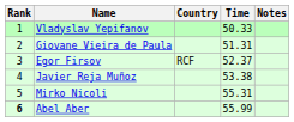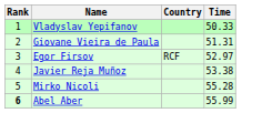- column: Notes
Egor Firsov | Time: 52.37 -> 52.97
Mirko Nicoli | Time: 55.31 -> 55.28
